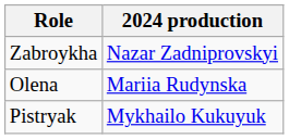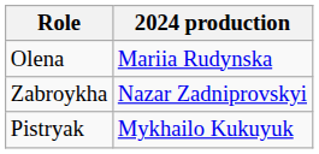rows swapped: Zabroykha <-> Olena
